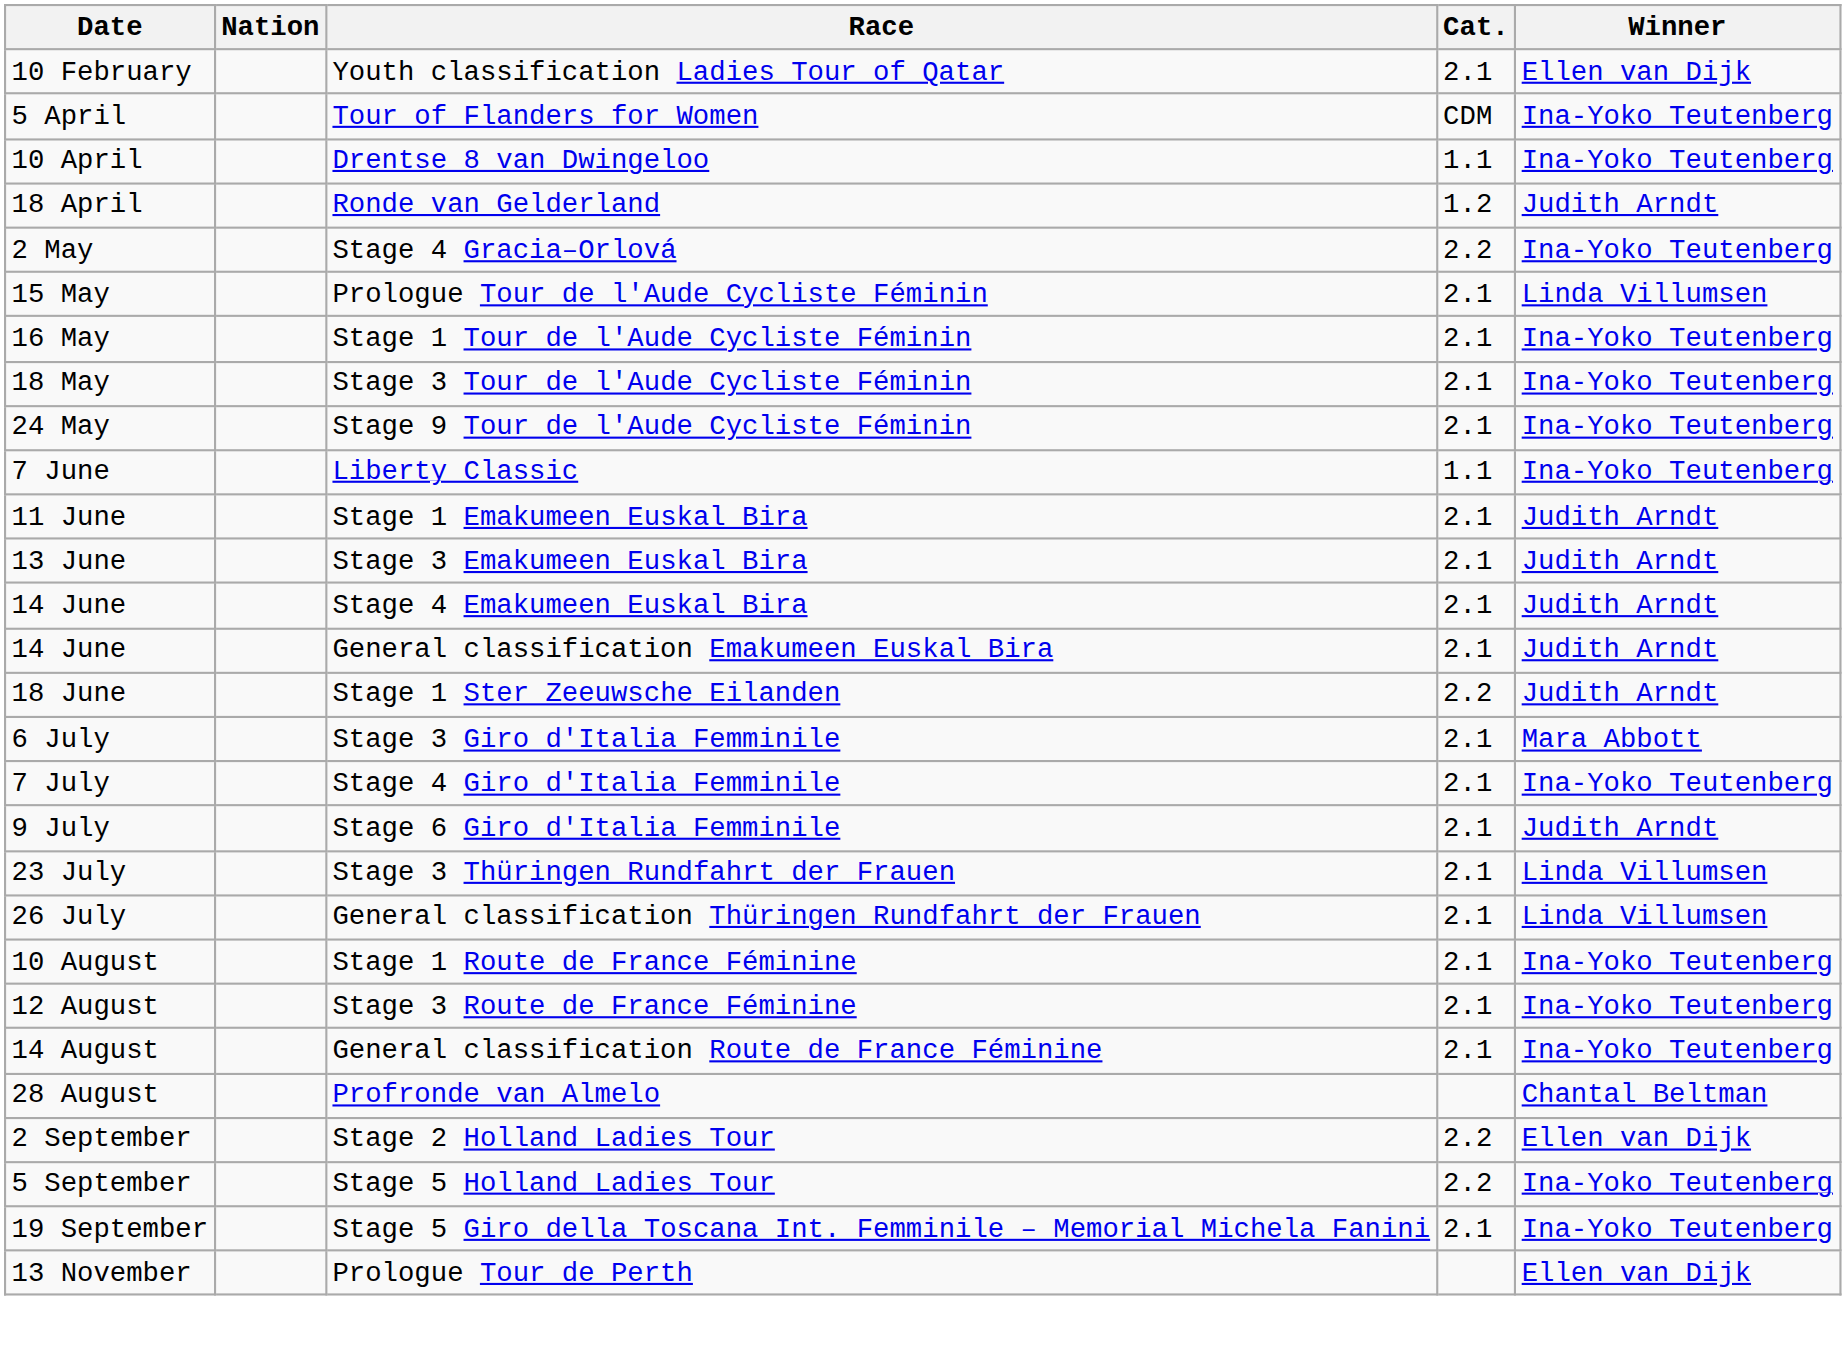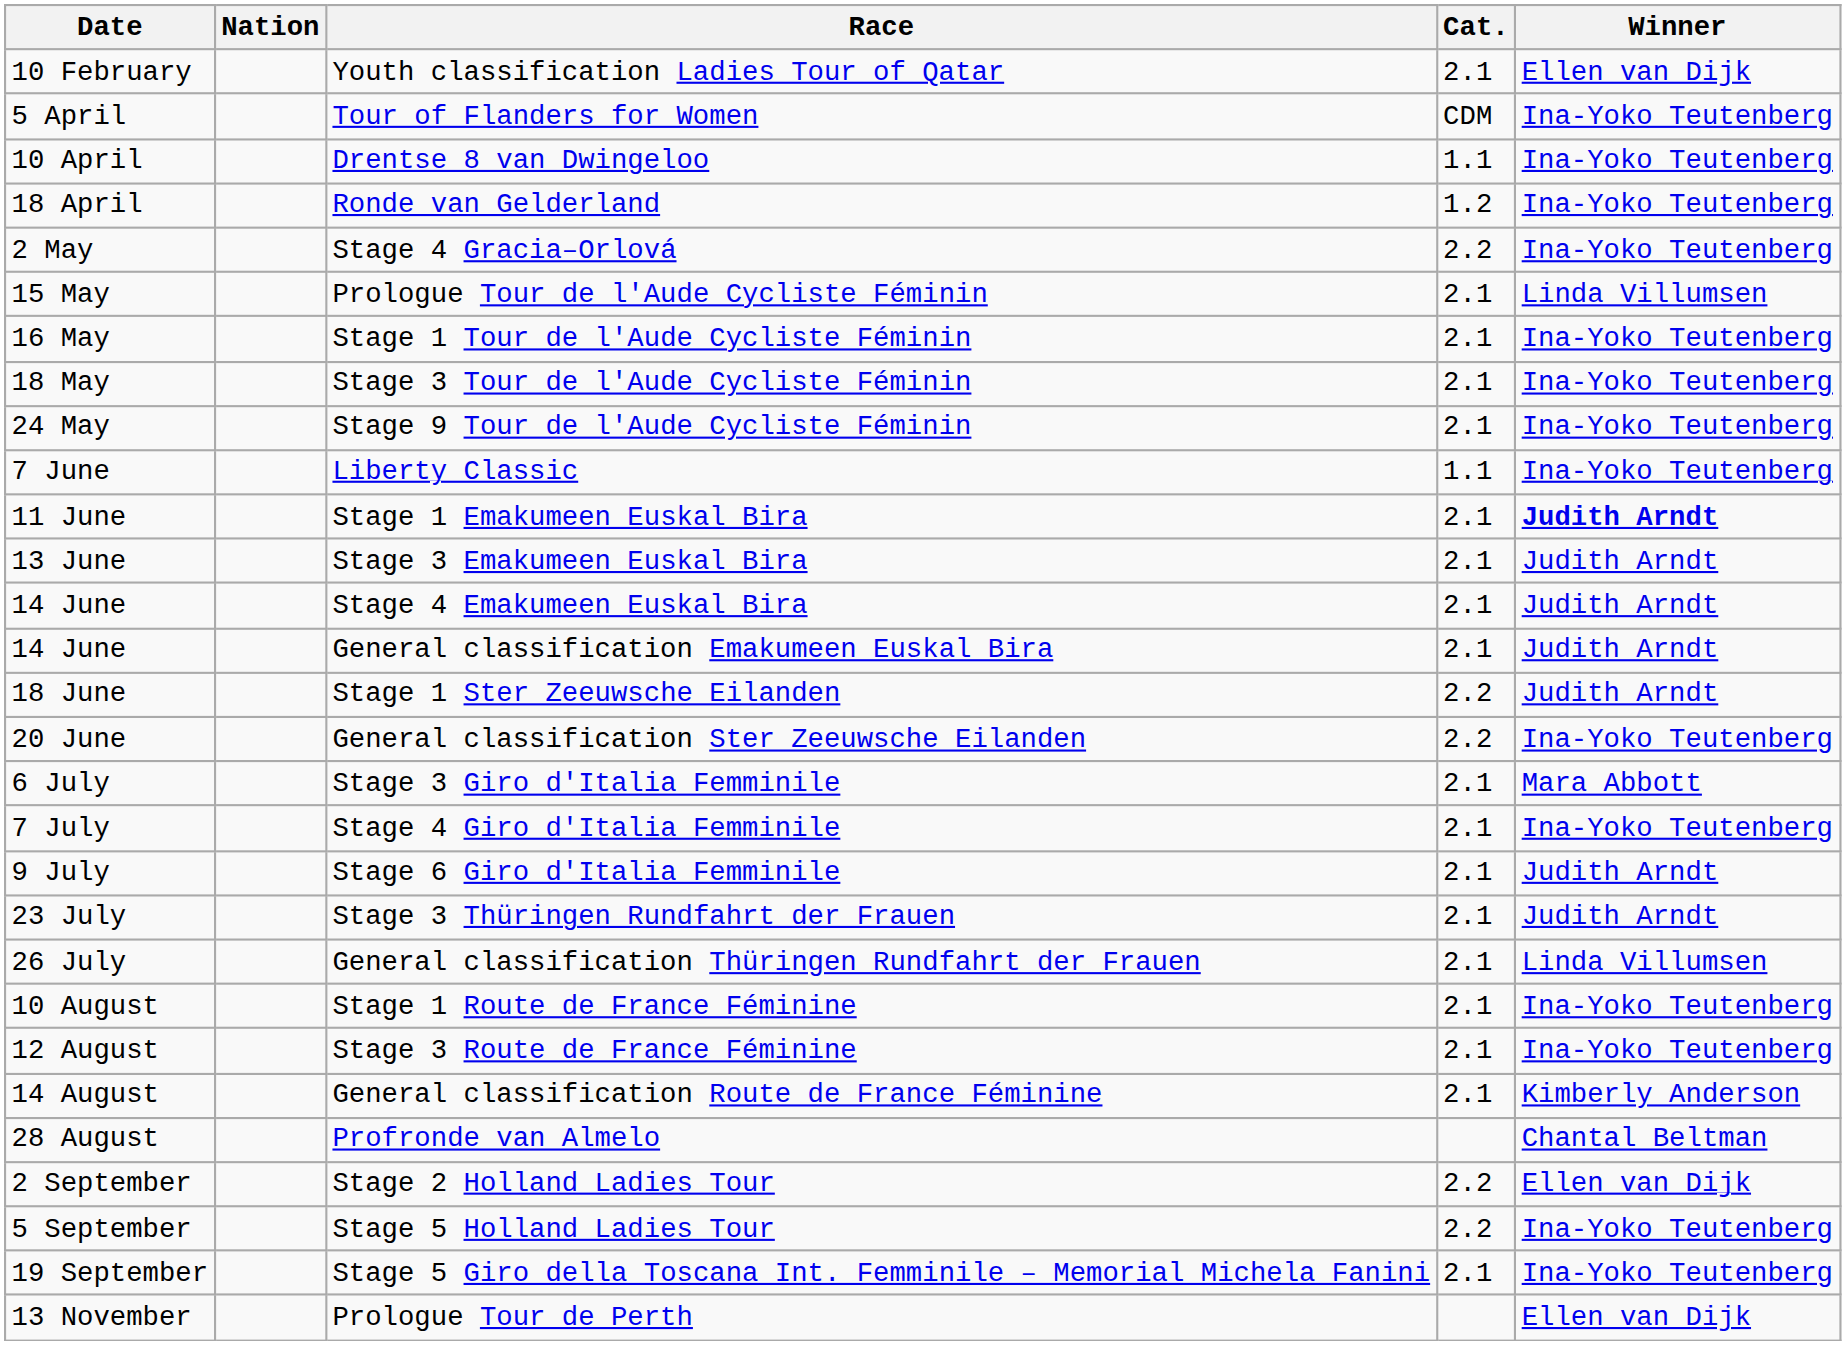Ronde van Gelderland | Winner: Judith Arndt -> Ina-Yoko Teutenberg
Stage 1 Emakumeen Euskal Bira | Winner: normal -> bold
+ row: 20 June | General classification Ster Zeeuwsche Eilanden | 2.2 | Ina-Yoko Teutenberg
Stage 3 Thüringen Rundfahrt der Frauen | Winner: Linda Villumsen -> Judith Arndt
General classification Route de France Féminine | Winner: Ina-Yoko Teutenberg -> Kimberly Anderson
